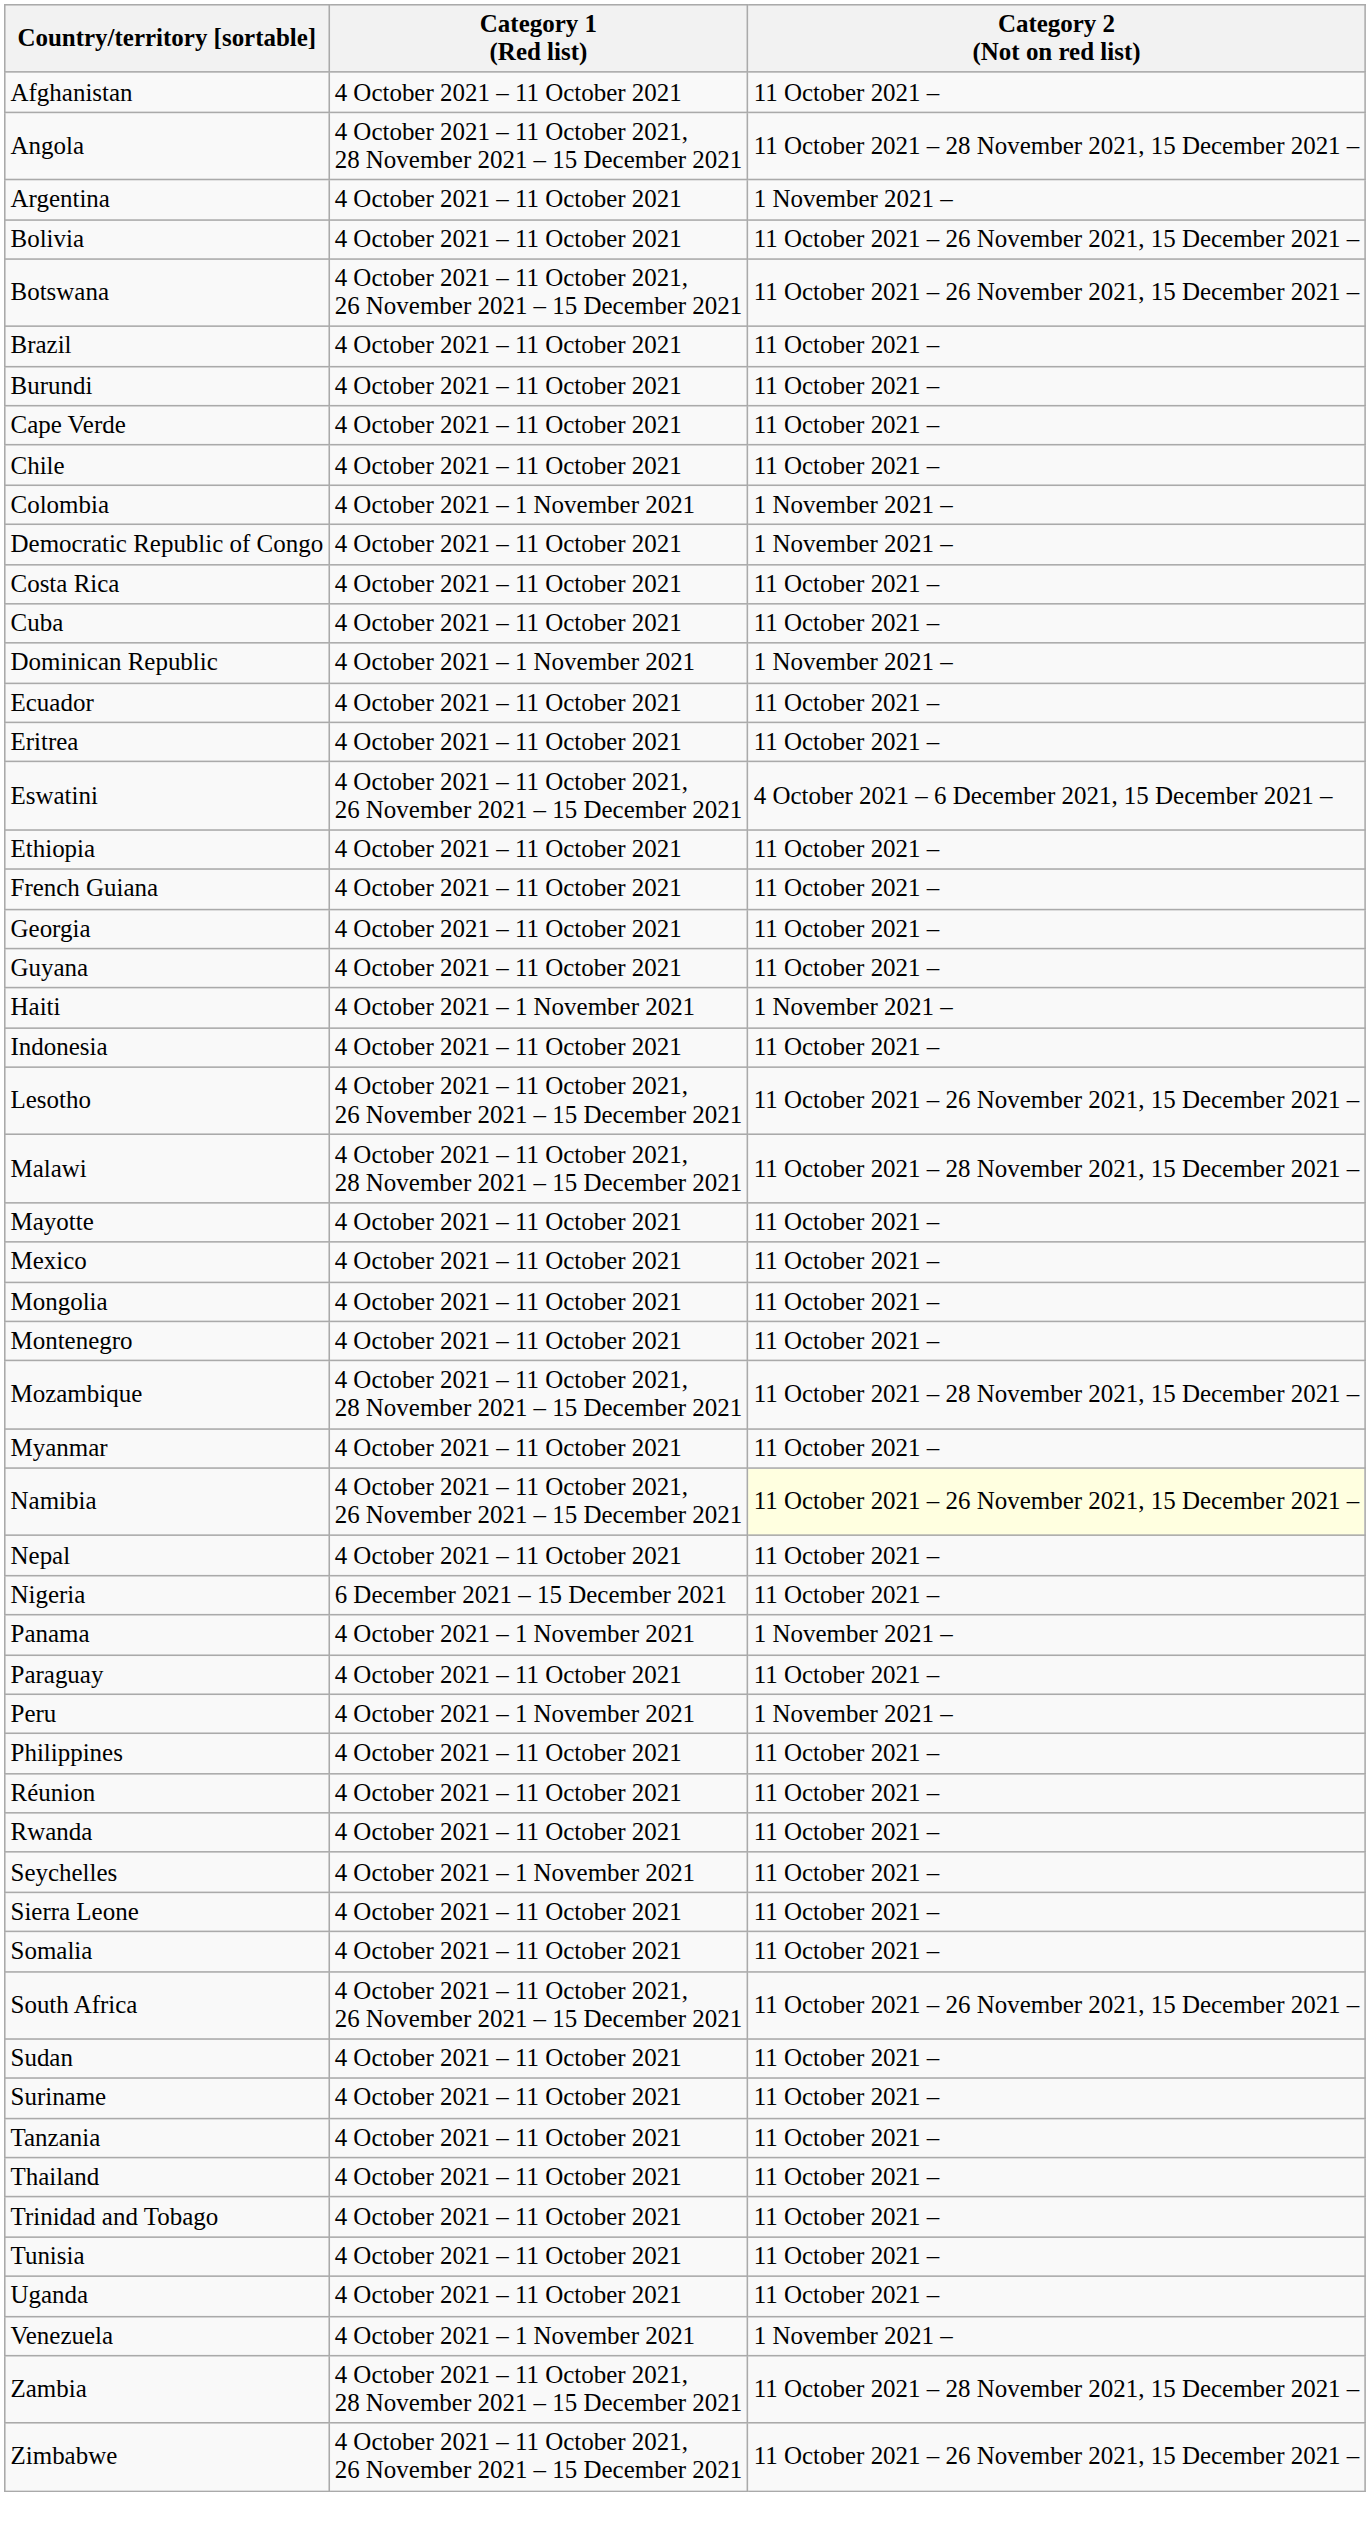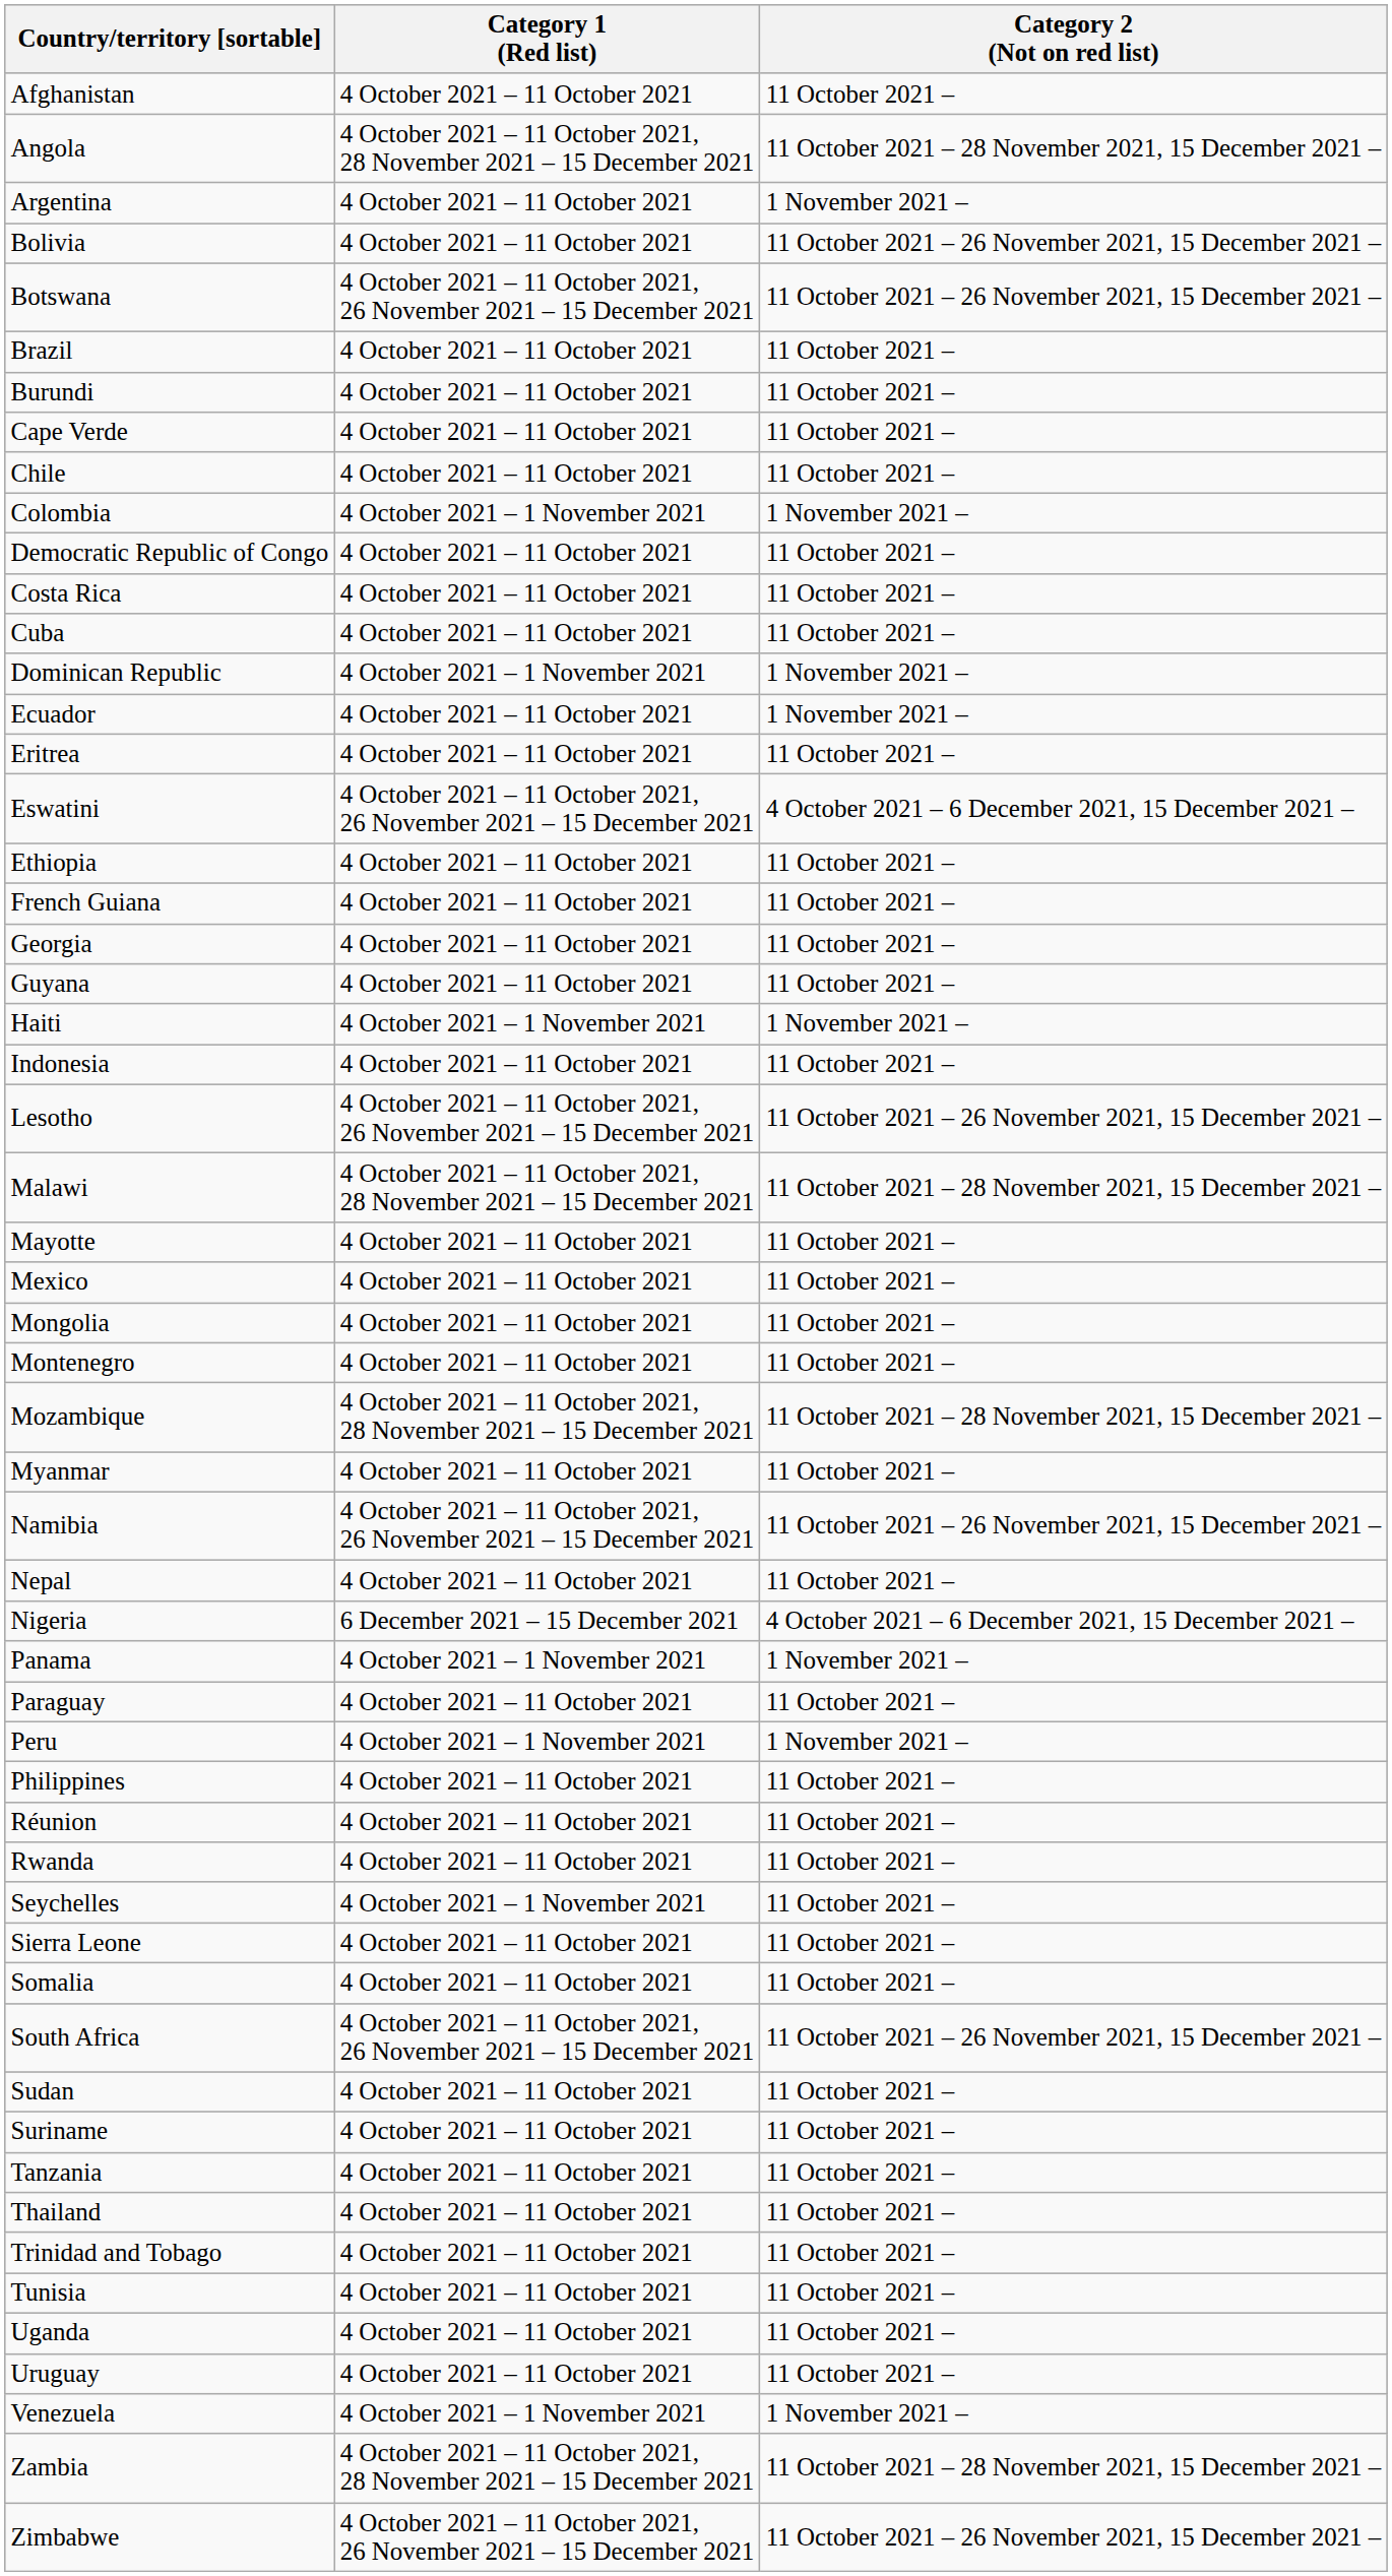Democratic Republic of Congo | Category 2 (Not on red list): 1 November 2021 – -> 11 October 2021 –
Ecuador | Category 2 (Not on red list): 11 October 2021 – -> 1 November 2021 –
Namibia | Category 2 (Not on red list): lightyellow background -> no background
Nigeria | Category 2 (Not on red list): 11 October 2021 – -> 4 October 2021 – 6 December 2021, 15 December 2021 –
+ row: Uruguay | 4 October 2021 – 11 October 2021 | 11 October 2021 –
